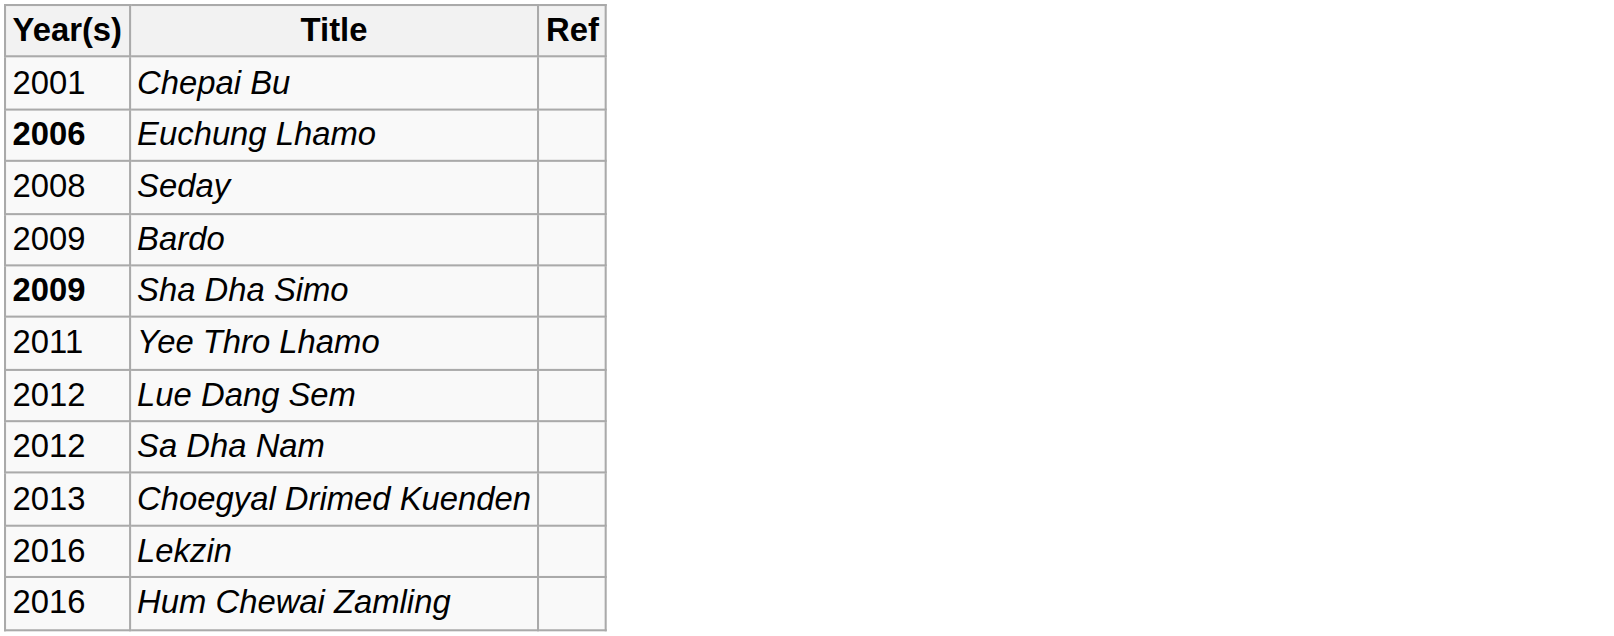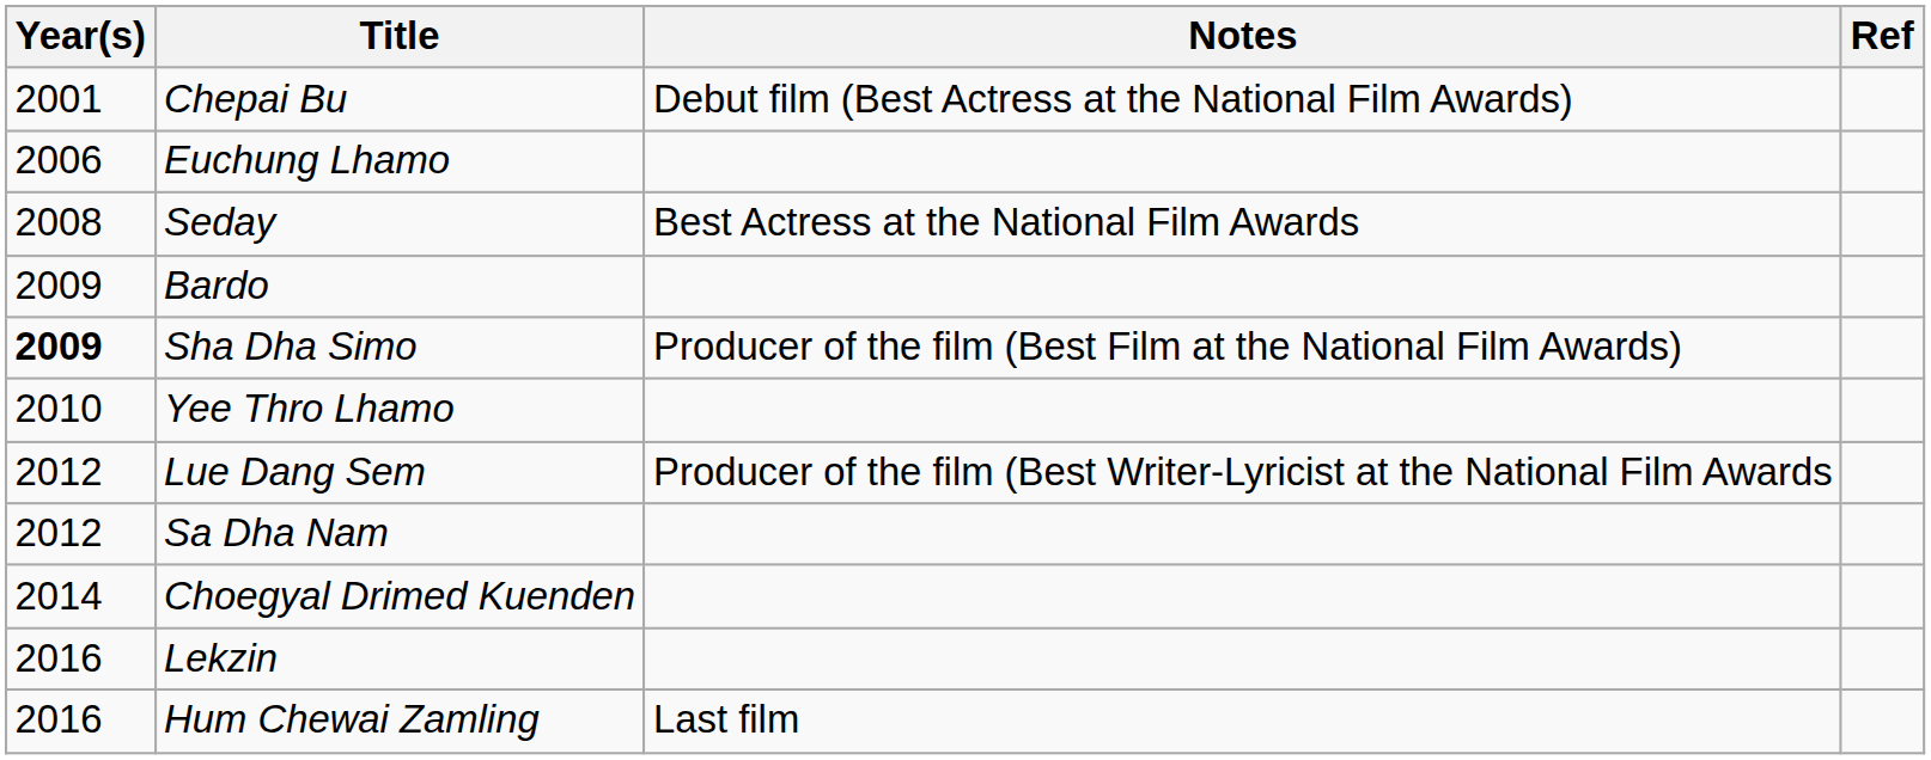+ column: Notes | Debut film (Best Actress at the National Film Awards) | Best Actress at the National Film Awards | Producer of the film (Best Film at the National Film Awards) | Producer of the film (Best Writer-Lyricist at the National Film Awards | Last film
Euchung Lhamo | Year(s): bold -> normal
Yee Thro Lhamo | Year(s): 2011 -> 2010
Choegyal Drimed Kuenden | Year(s): 2013 -> 2014
